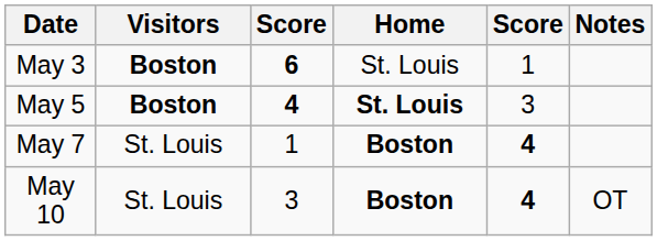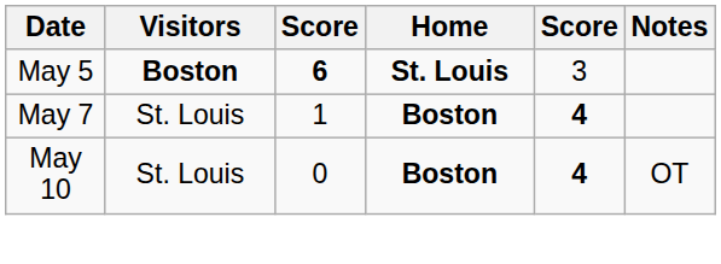- row: May 3 | Boston | 6 | St. Louis | 1
May 5 | column 3: 4 -> 6
May 10 | column 3: 3 -> 0
